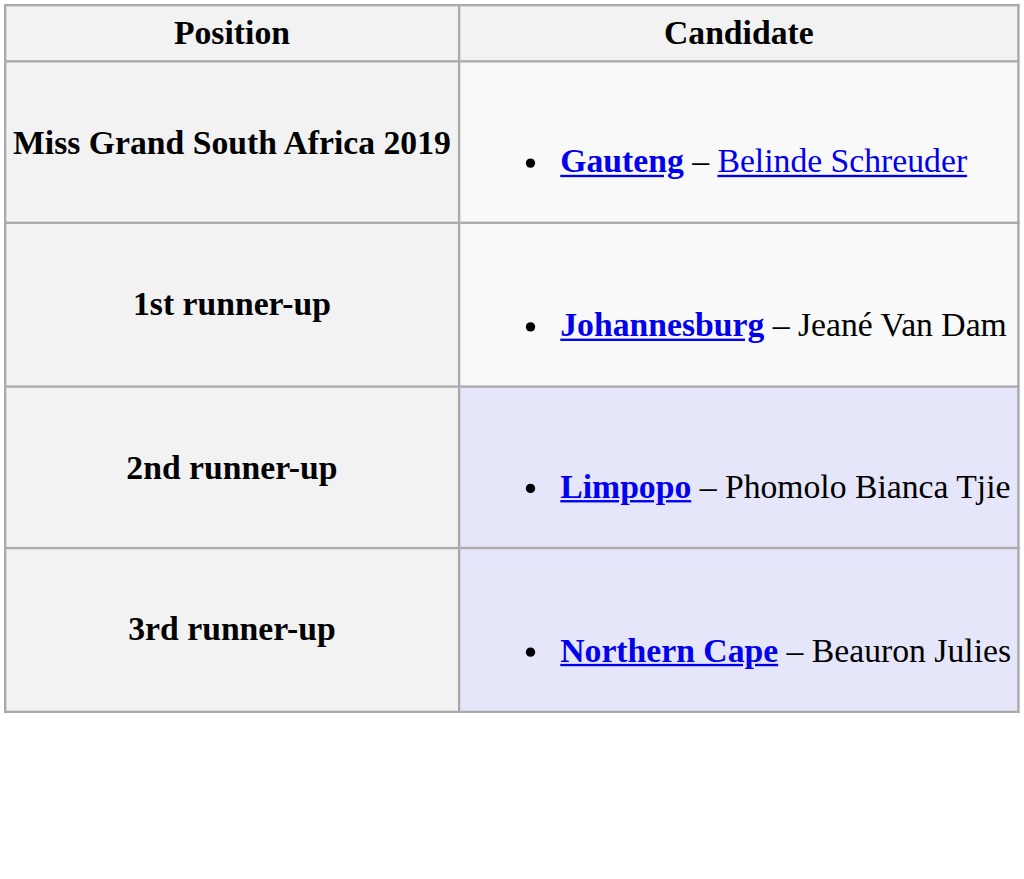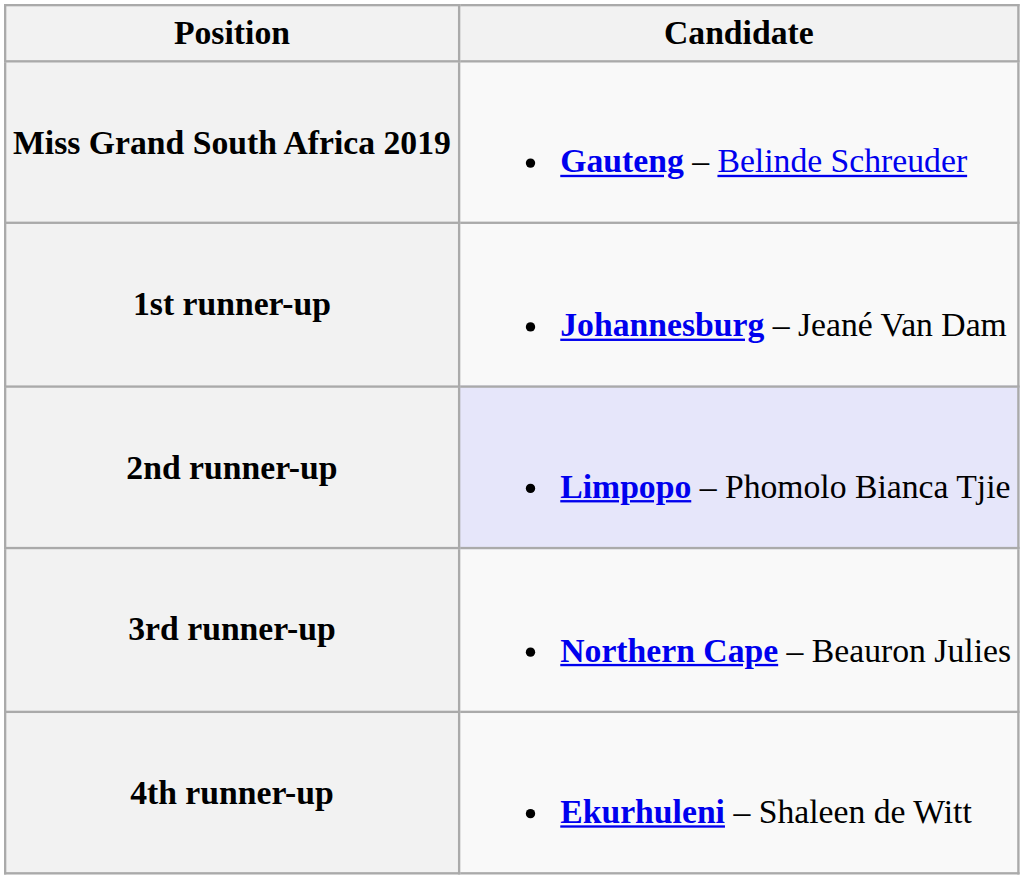3rd runner-up | Candidate: lavender background -> no background
+ row: 4th runner-up | Ekurhuleni – Shaleen de Witt
